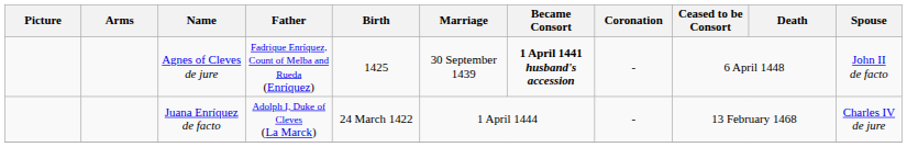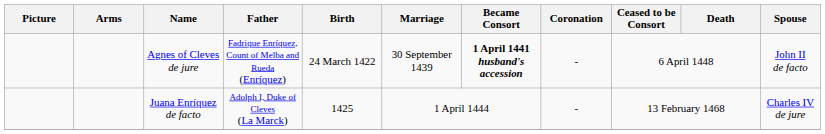Agnes of Cleves de jure | Birth: 1425 -> 24 March 1422
Juana Enríquez de facto | Birth: 24 March 1422 -> 1425
